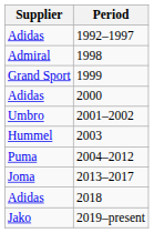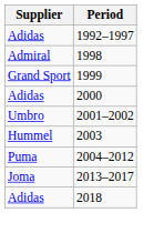- row: Jako | 2019–present
